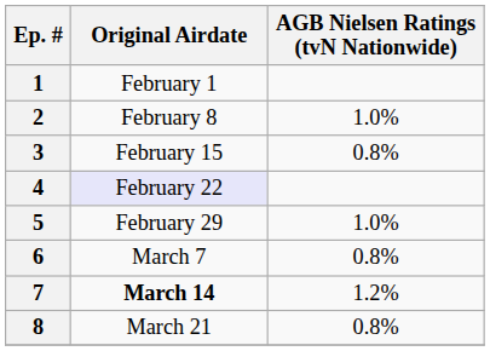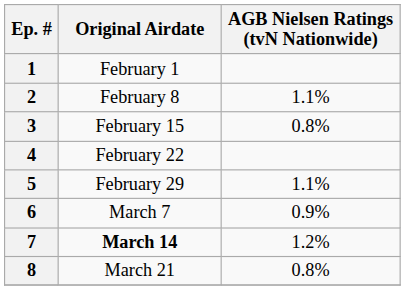2 | AGB Nielsen Ratings (tvN Nationwide): 1.0% -> 1.1%
4 | Original Airdate: lavender background -> no background
5 | AGB Nielsen Ratings (tvN Nationwide): 1.0% -> 1.1%
6 | AGB Nielsen Ratings (tvN Nationwide): 0.8% -> 0.9%
